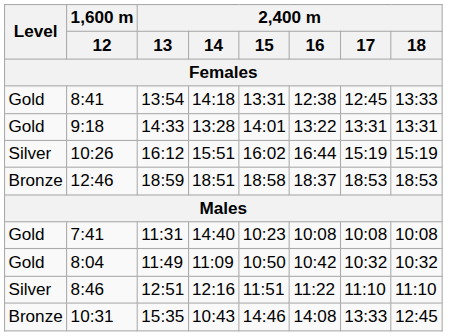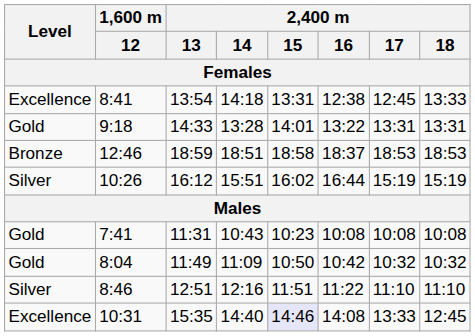8:41 | Level: Gold -> Excellence
rows swapped: 10:26 <-> 12:46
7:41 | 2,400 m / 14: 14:40 -> 10:43
10:31 | Level: Bronze -> Excellence
10:31 | 2,400 m / 14: 10:43 -> 14:40
10:31 | 2,400 m / 15: no background -> lavender background
